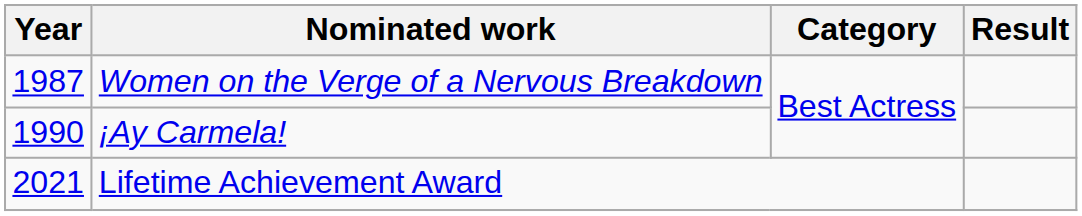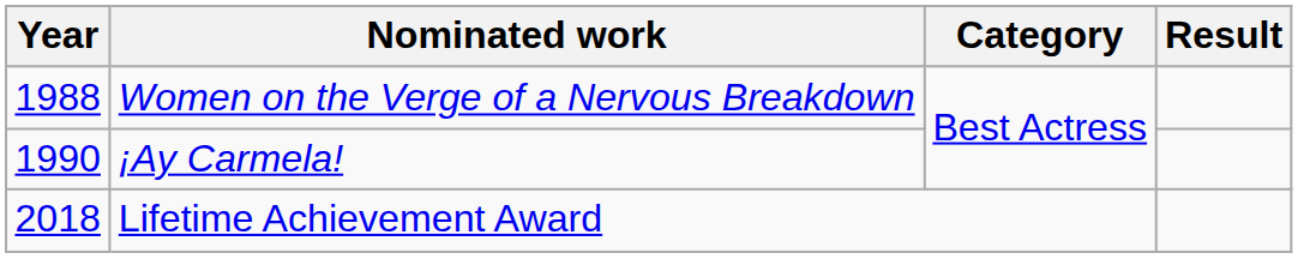Women on the Verge of a Nervous Breakdown | Year: 1987 -> 1988
Lifetime Achievement Award | Year: 2021 -> 2018
